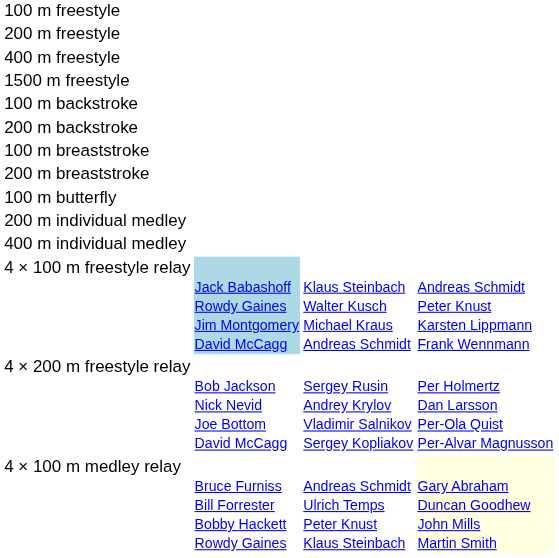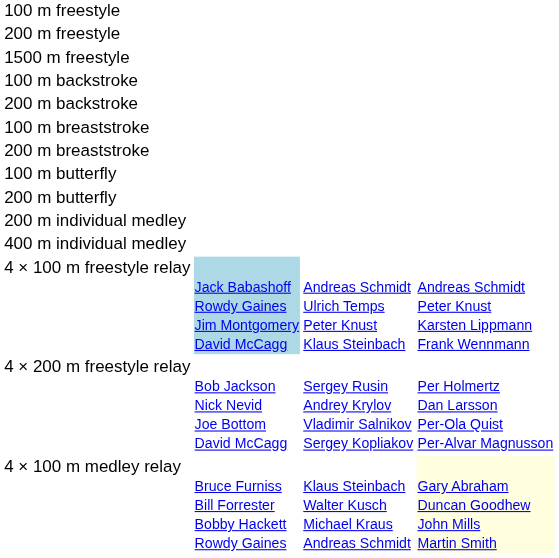- row: 400 m freestyle
+ row: 200 m butterfly
4 × 100 m freestyle relay | column 3: Klaus Steinbach Walter Kusch Michael Kraus Andreas Schmidt -> Andreas Schmidt Ulrich Temps Peter Knust Klaus Steinbach
4 × 100 m medley relay | column 3: Andreas Schmidt Ulrich Temps Peter Knust Klaus Steinbach -> Klaus Steinbach Walter Kusch Michael Kraus Andreas Schmidt
